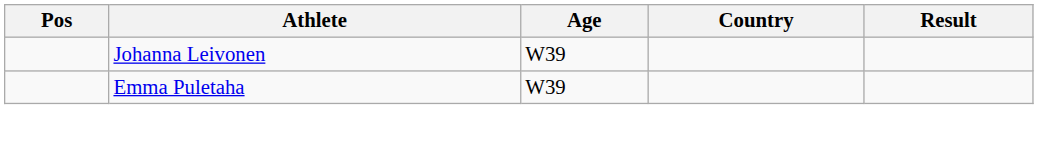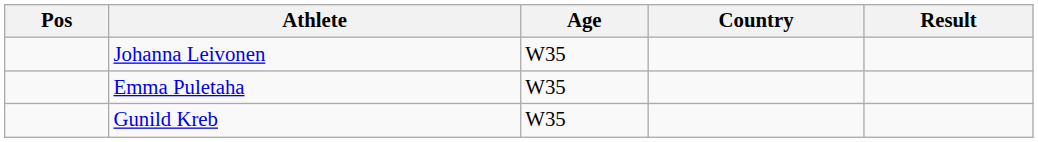Johanna Leivonen | Age: W39 -> W35
Emma Puletaha | Age: W39 -> W35
+ row: Gunild Kreb | W35
